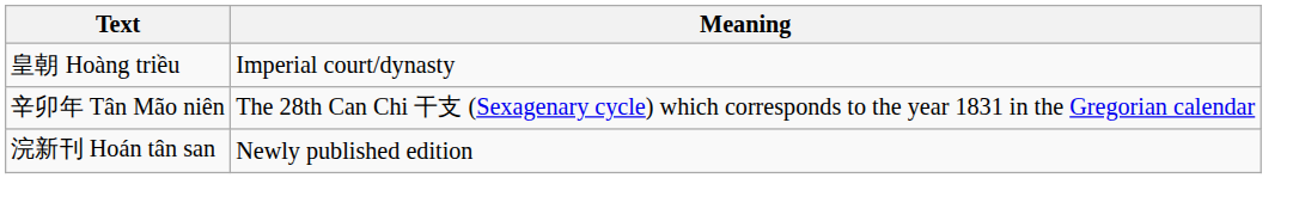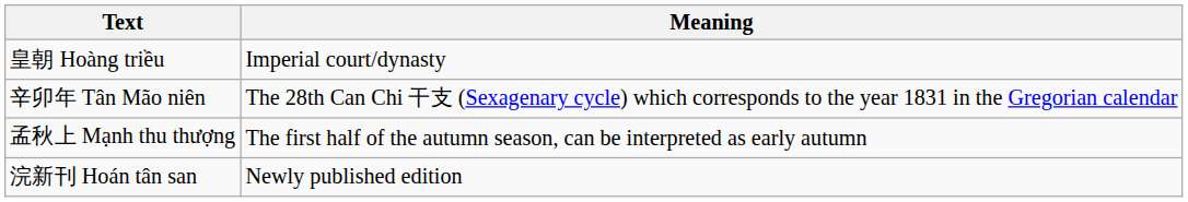+ row: 孟秋上 Mạnh thu thượng | The first half of the autumn season, can be interpreted as early autumn
